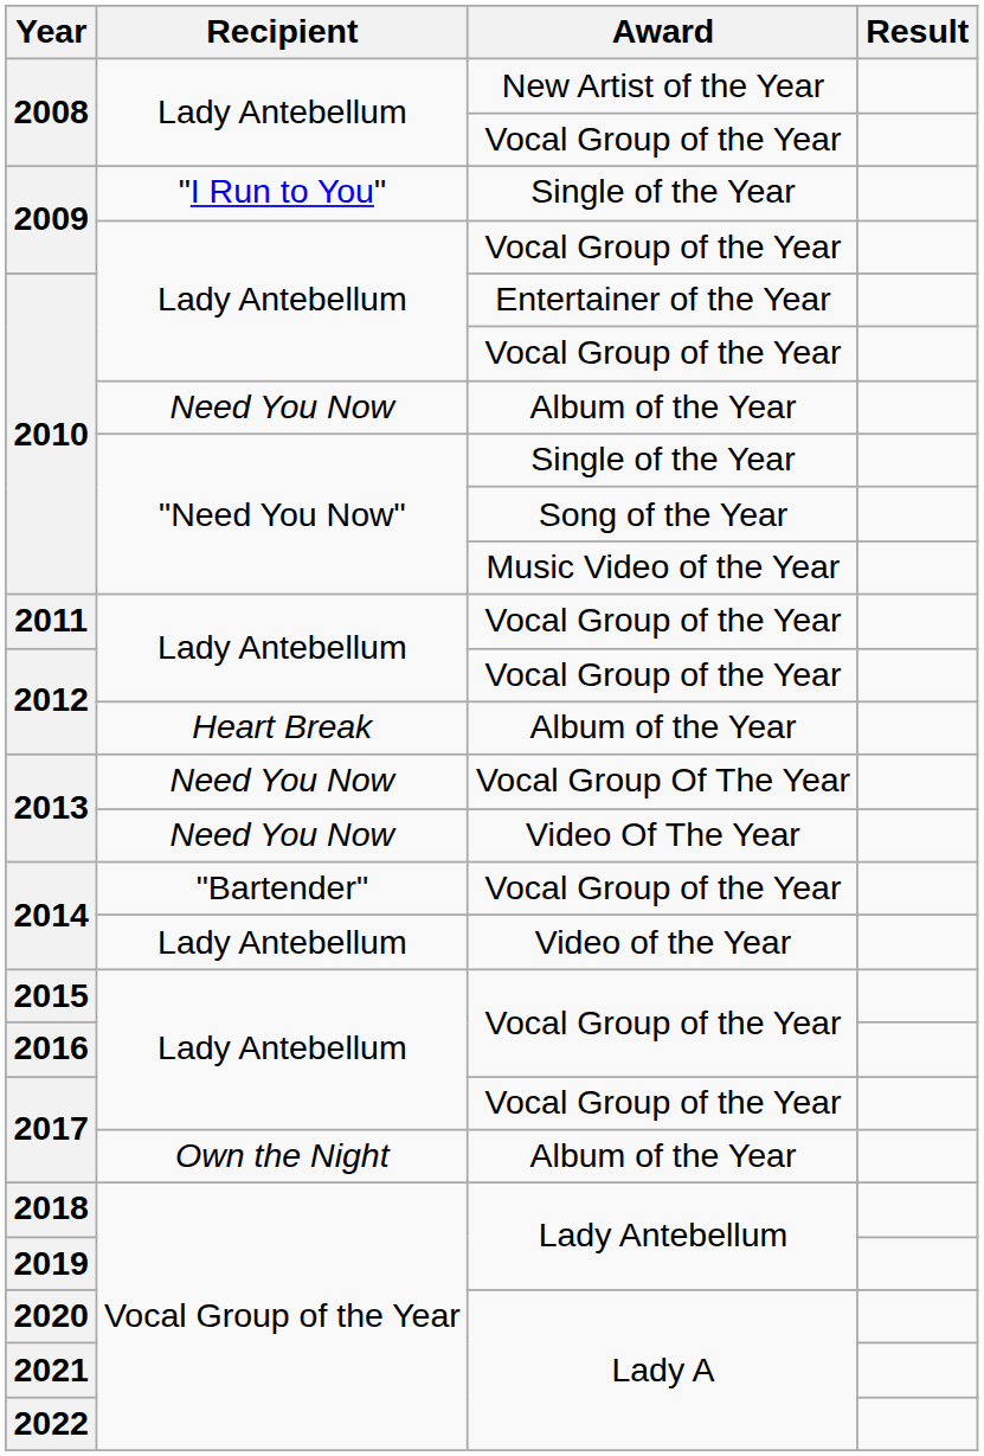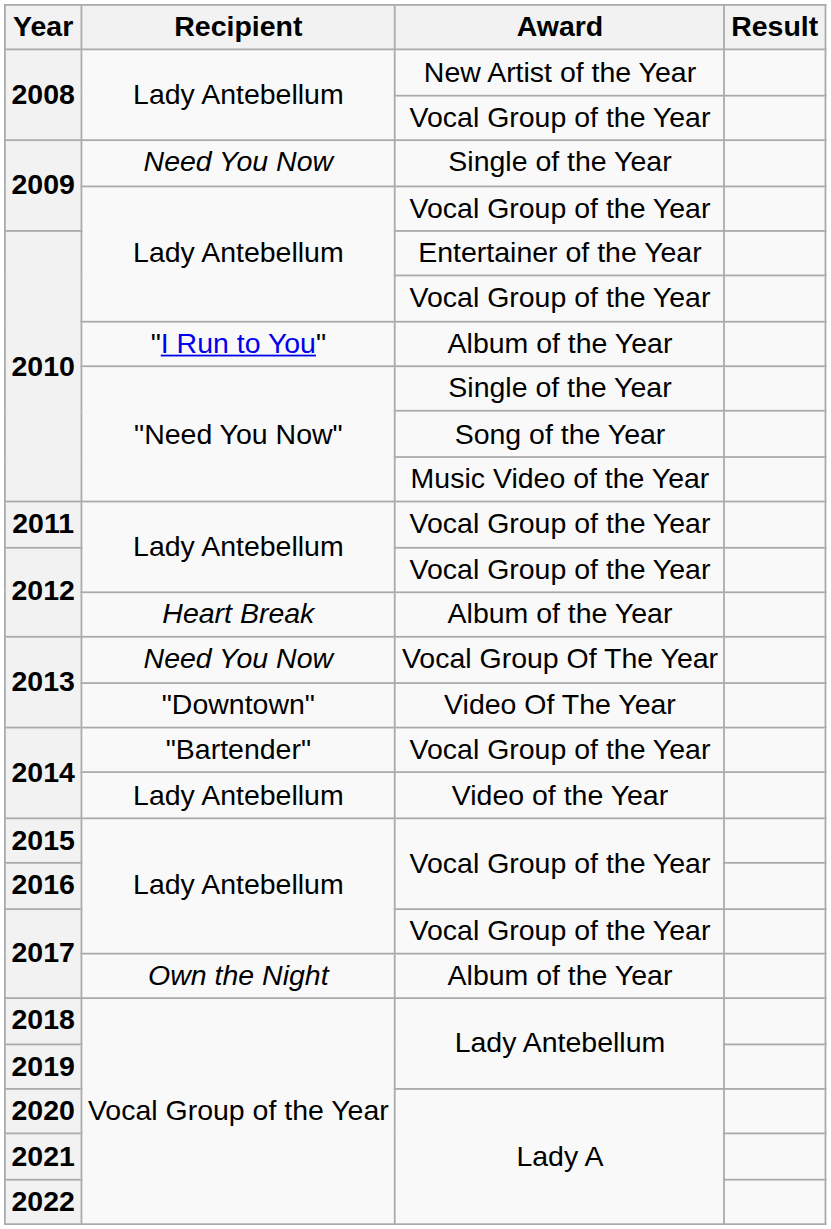2009 / Single of the Year | Recipient: "I Run to You" -> Need You Now
2010 / Album of the Year | Recipient: Need You Now -> "I Run to You"
2013 / Video Of The Year | Recipient: Need You Now -> "Downtown"
